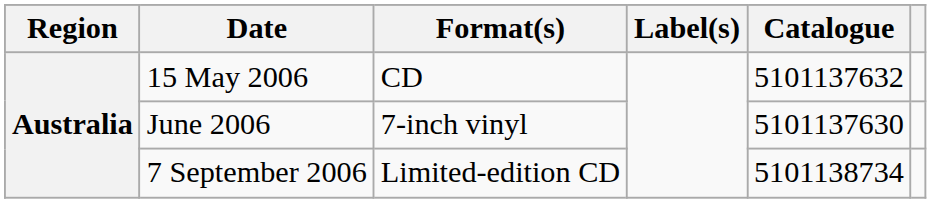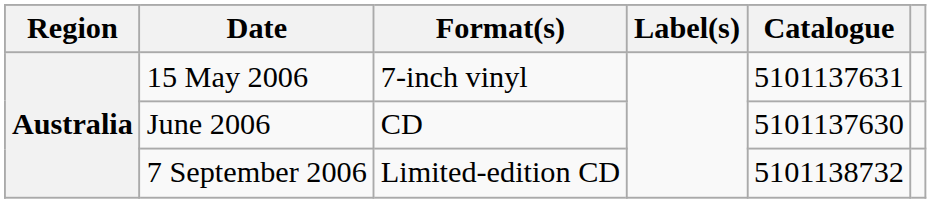15 May 2006 | Format(s): CD -> 7-inch vinyl
15 May 2006 | Catalogue: 5101137632 -> 5101137631
June 2006 | Format(s): 7-inch vinyl -> CD
7 September 2006 | Catalogue: 5101138734 -> 5101138732
